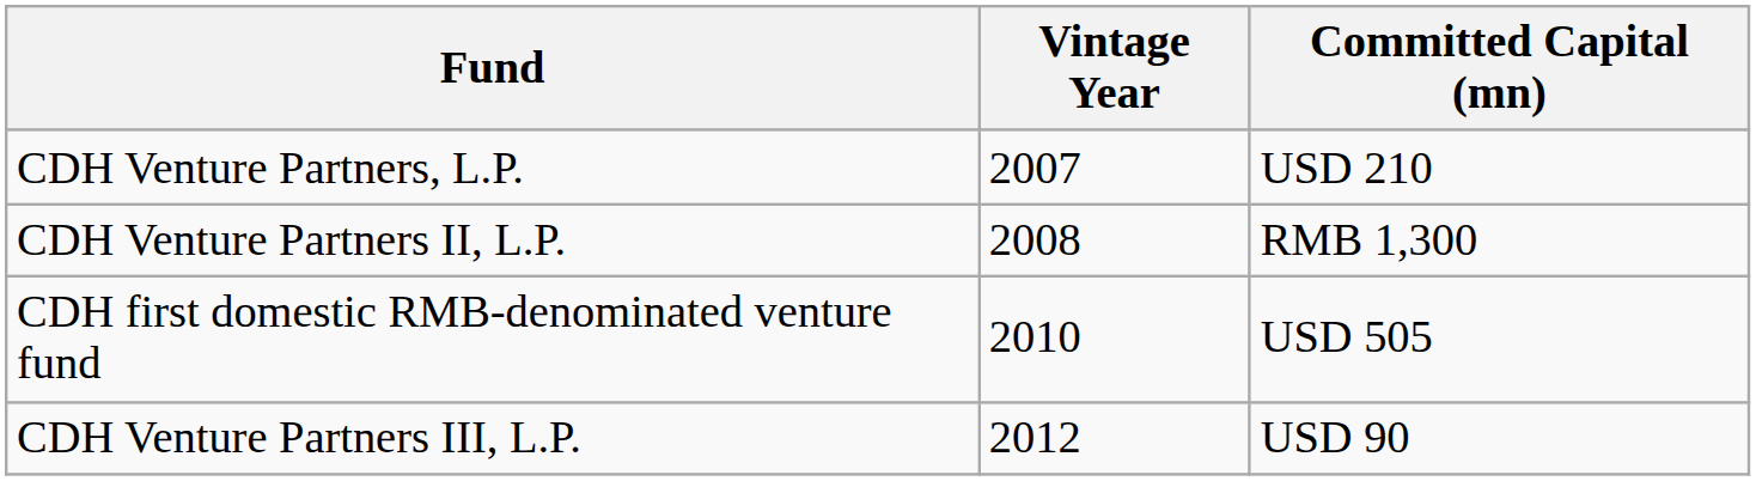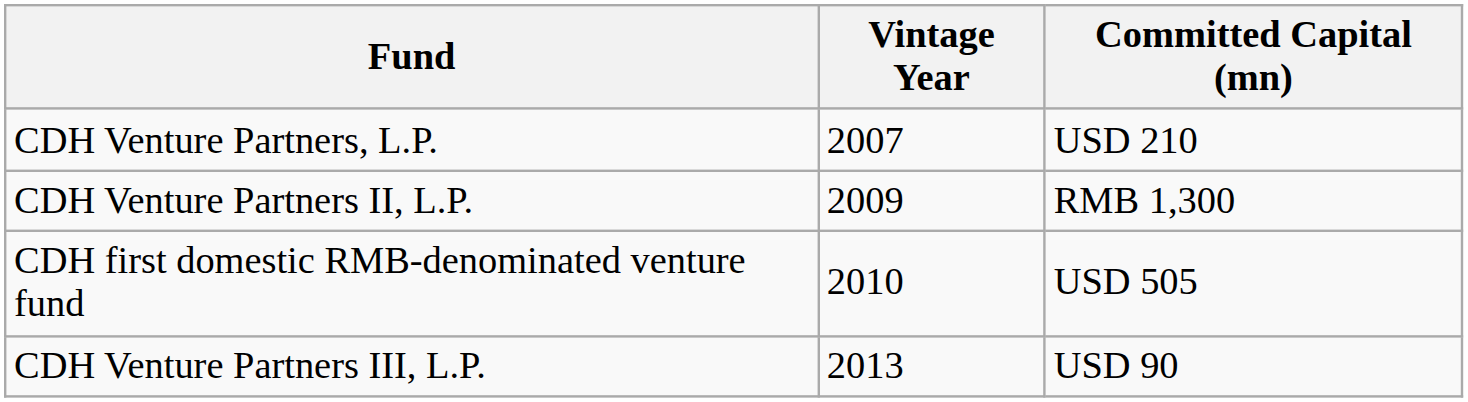CDH Venture Partners II, L.P. | Vintage Year: 2008 -> 2009
CDH Venture Partners III, L.P. | Vintage Year: 2012 -> 2013
